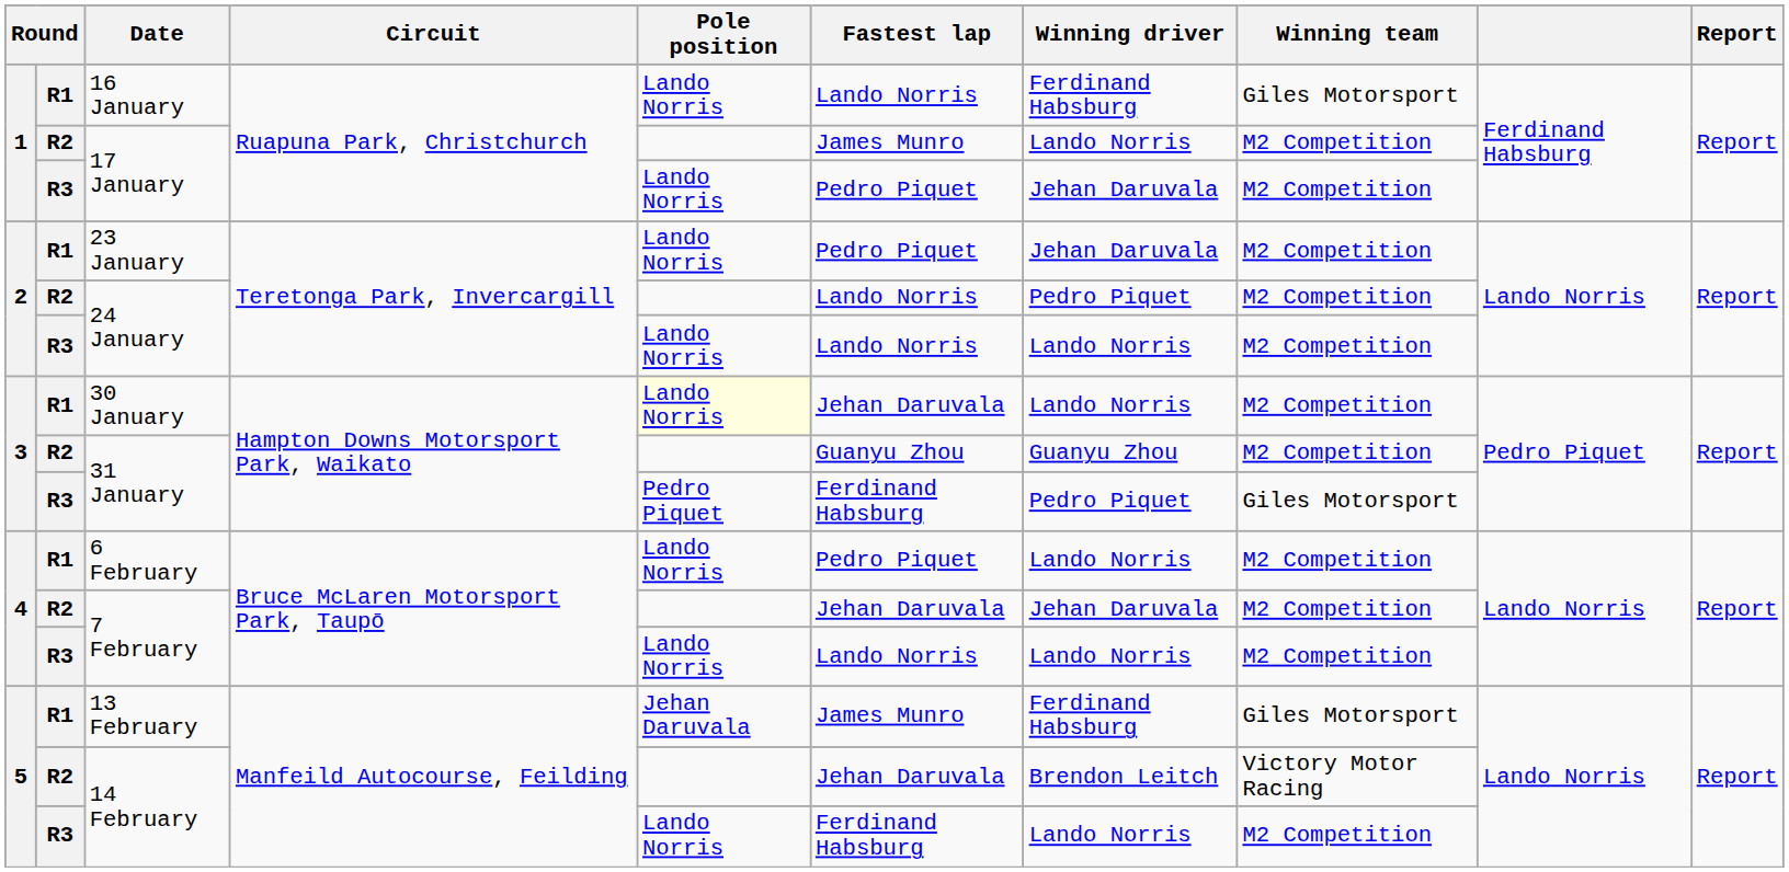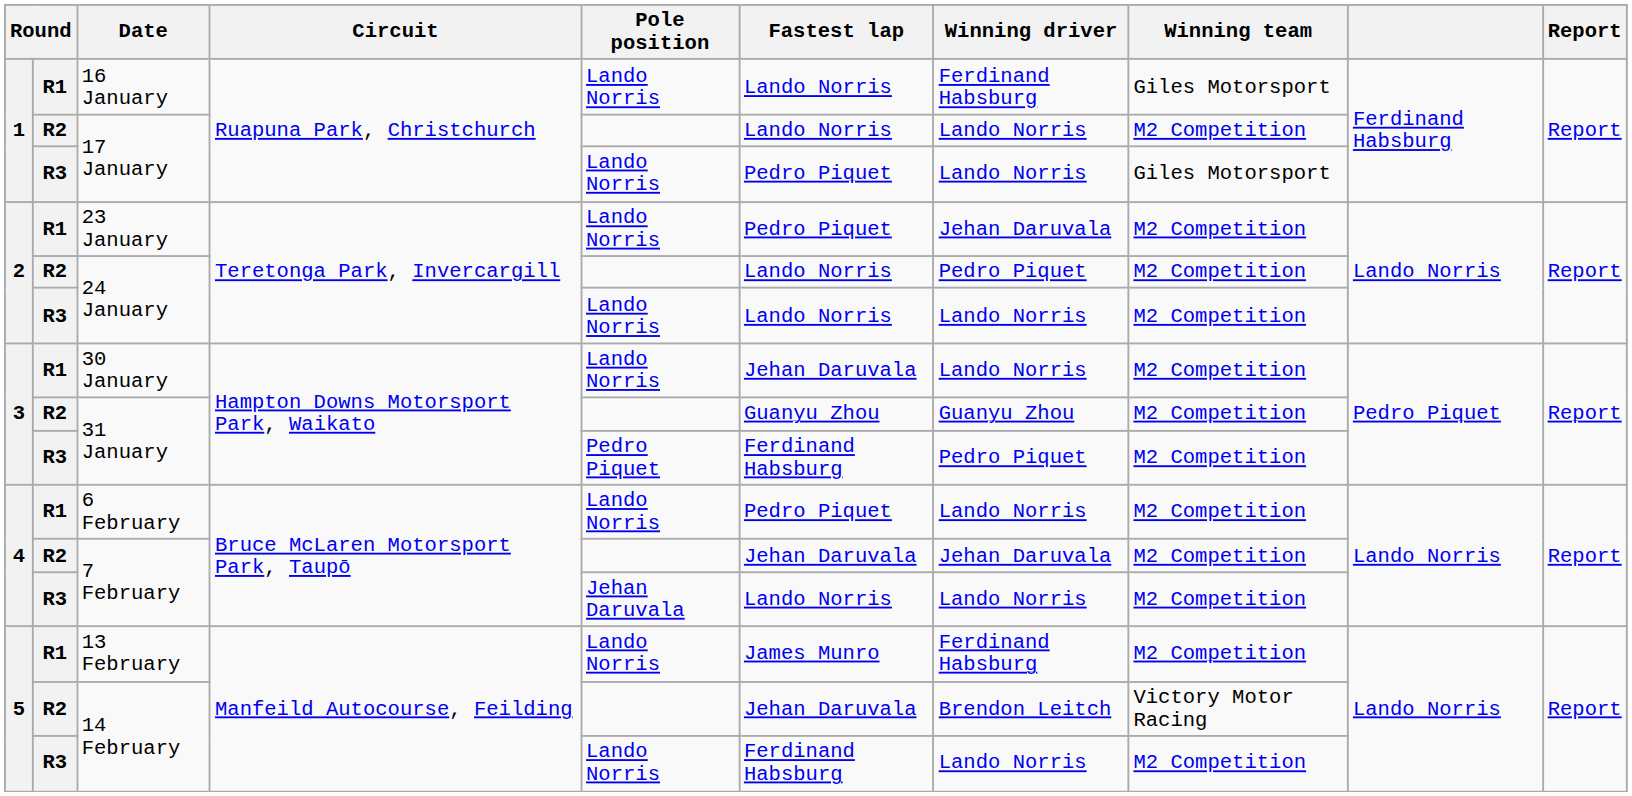R2 / 17 January | Fastest lap: James Munro -> Lando Norris
R3 / 17 January | Winning driver: Jehan Daruvala -> Lando Norris
R3 / 17 January | Winning team: M2 Competition -> Giles Motorsport
30 January | Pole position: lightyellow background -> no background
R3 / 31 January | Winning team: Giles Motorsport -> M2 Competition
R3 / 7 February | Pole position: Lando Norris -> Jehan Daruvala
13 February | Pole position: Jehan Daruvala -> Lando Norris
13 February | Winning team: Giles Motorsport -> M2 Competition
